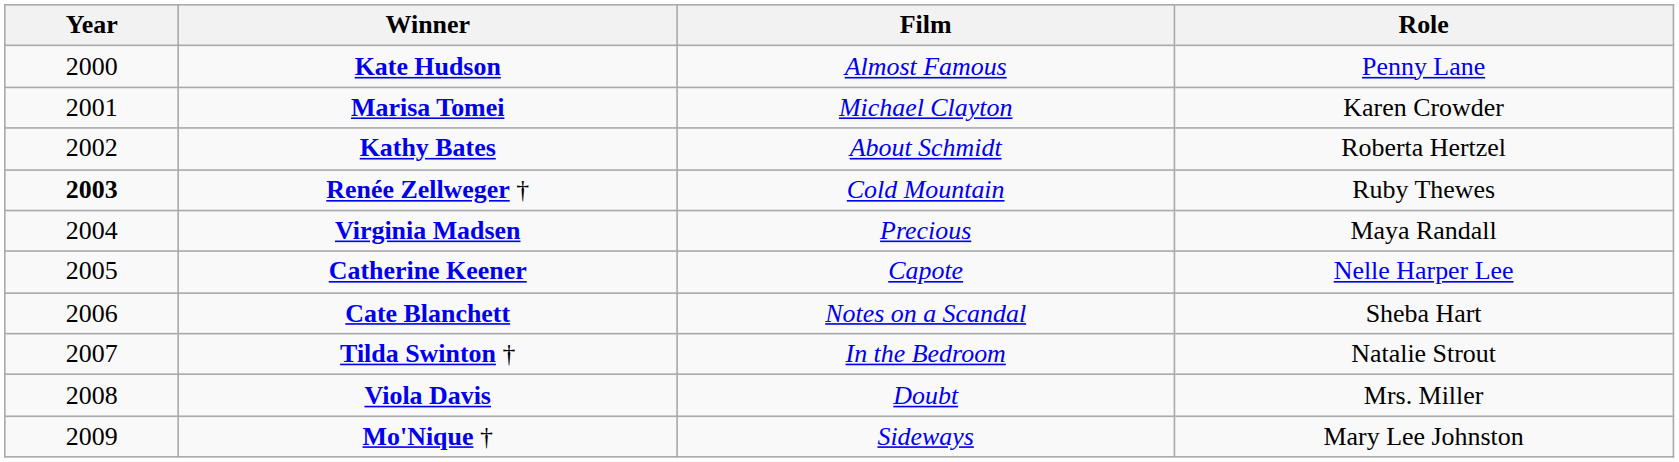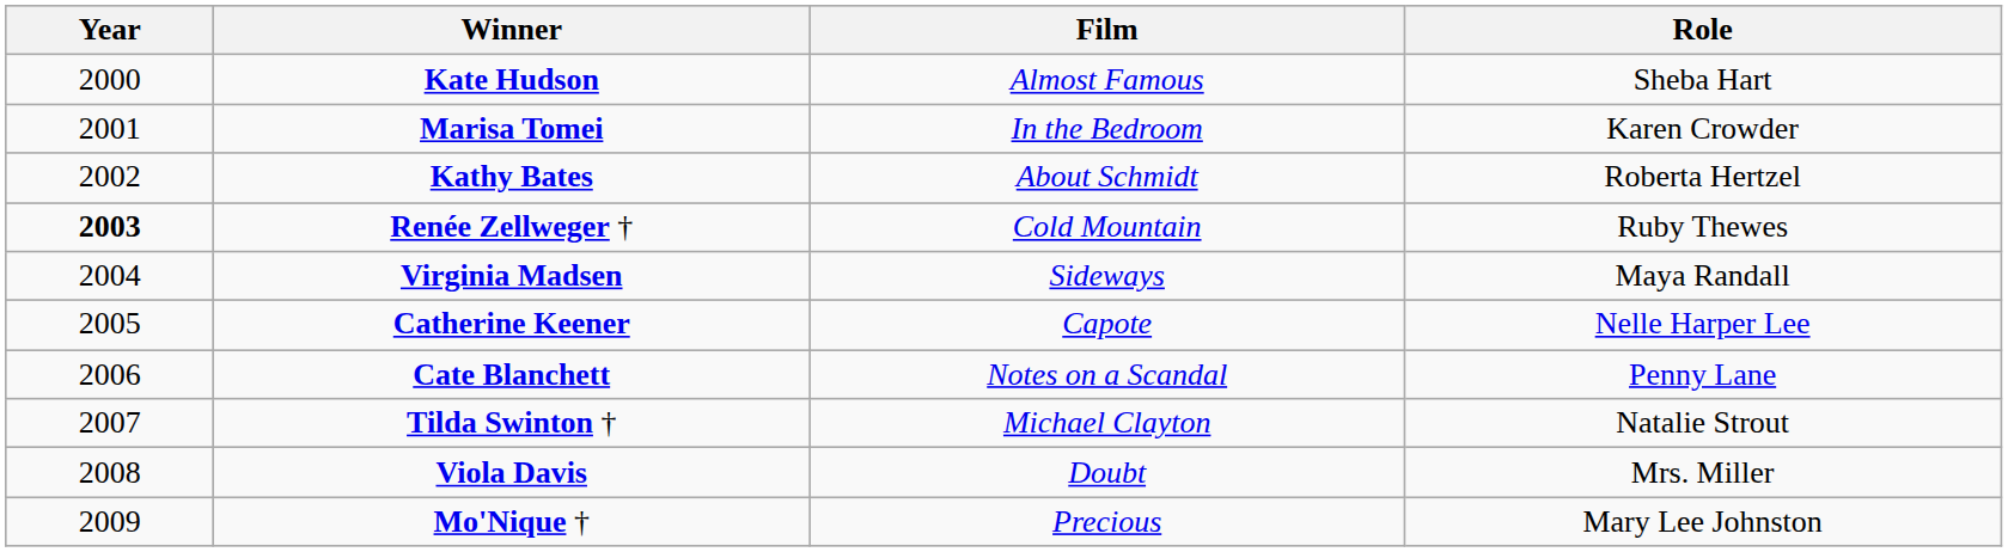Kate Hudson | Role: Penny Lane -> Sheba Hart
Marisa Tomei | Film: Michael Clayton -> In the Bedroom
Virginia Madsen | Film: Precious -> Sideways
Cate Blanchett | Role: Sheba Hart -> Penny Lane
Tilda Swinton † | Film: In the Bedroom -> Michael Clayton
Mo'Nique † | Film: Sideways -> Precious
